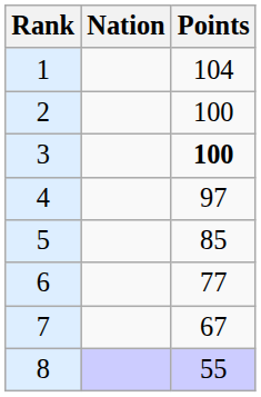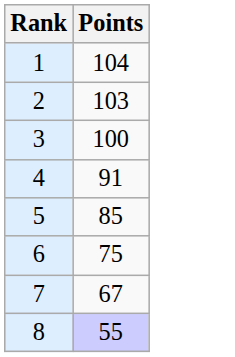- column: Nation
2 | Points: 100 -> 103
3 | Points: bold -> normal
4 | Points: 97 -> 91
6 | Points: 77 -> 75
